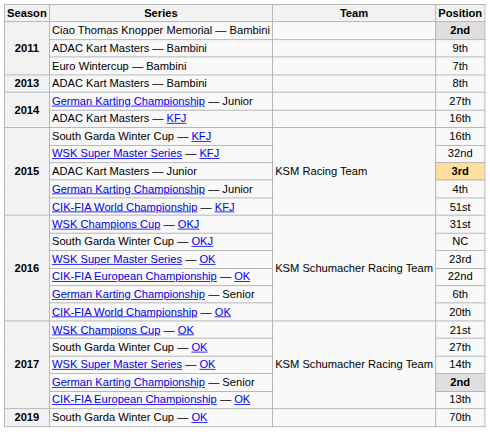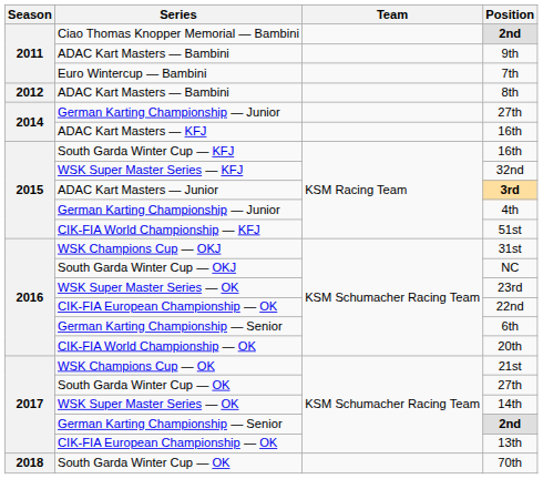8th | Season: 2013 -> 2012
70th | Season: 2019 -> 2018
